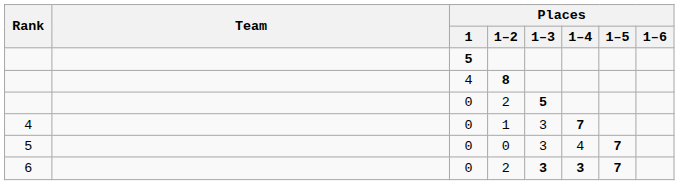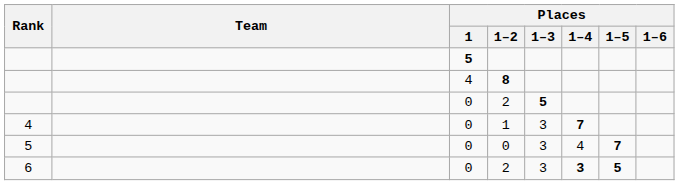6 / 2 | Places / 1–3: bold -> normal
6 / 2 | Places / 1–5: 7 -> 5
